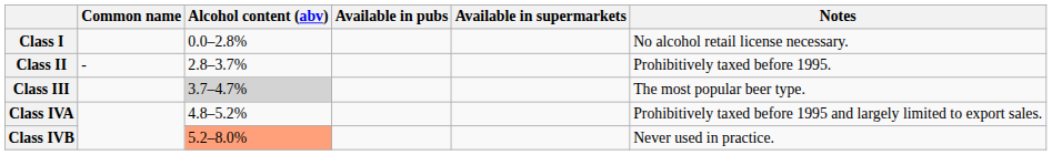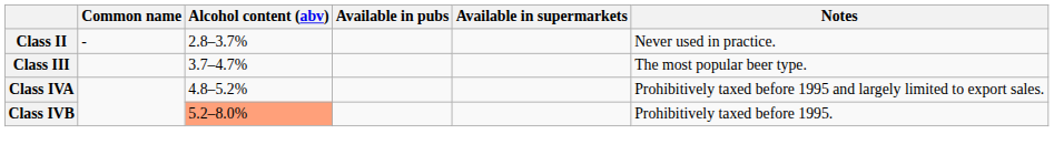- row: Class I | 0.0–2.8% | No alcohol retail license necessary.
Class II | Notes: Prohibitively taxed before 1995. -> Never used in practice.
Class III | Alcohol content (abv): lightgrey background -> no background
Class IVB | Notes: Never used in practice. -> Prohibitively taxed before 1995.
